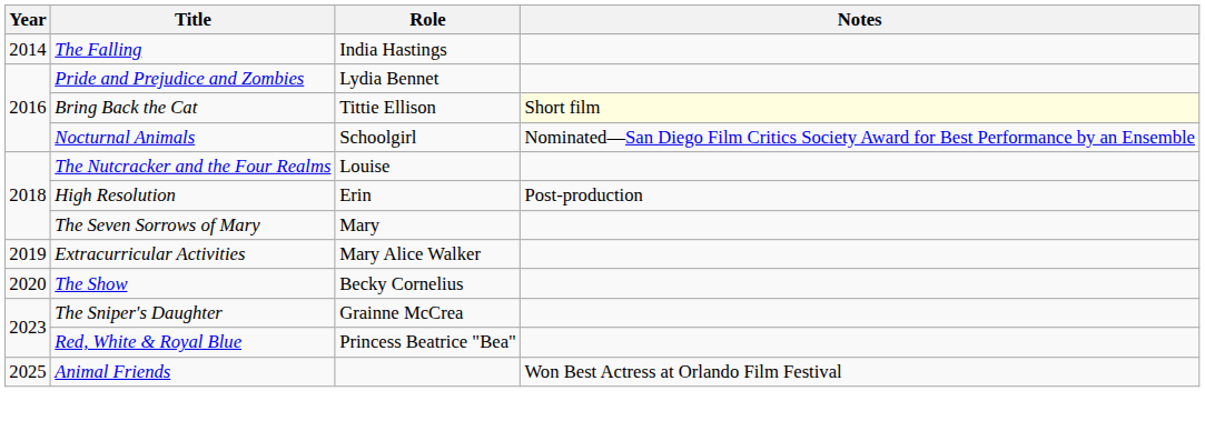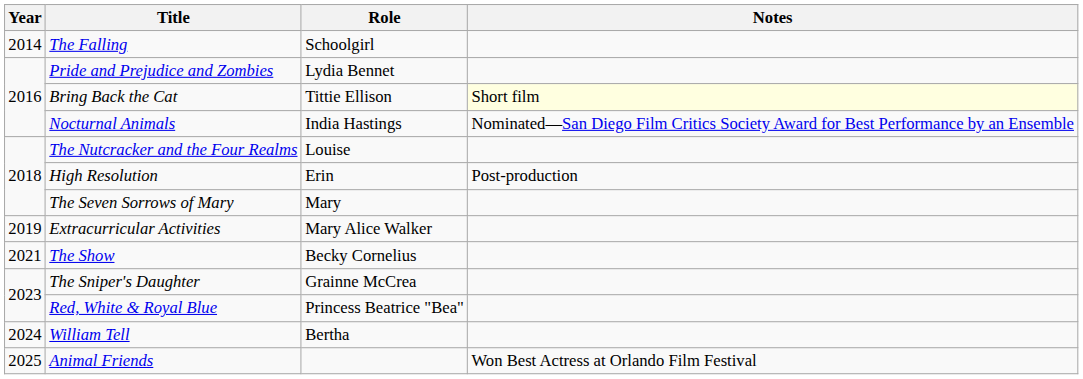The Falling | Role: India Hastings -> Schoolgirl
Nocturnal Animals | Role: Schoolgirl -> India Hastings
The Show | Year: 2020 -> 2021
+ row: 2024 | William Tell | Bertha
